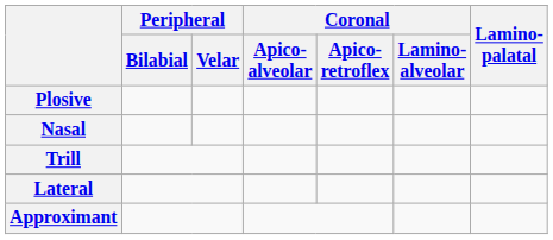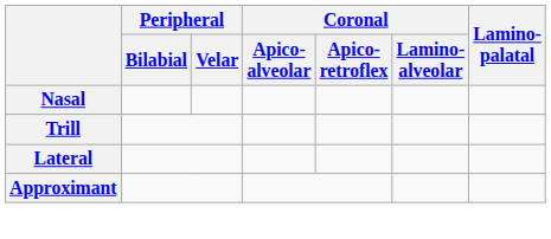- row: Plosive
